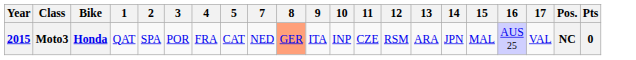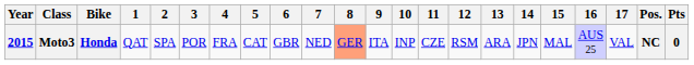+ column: 6 | GBR
